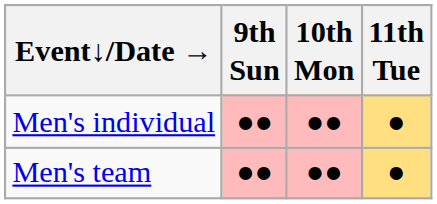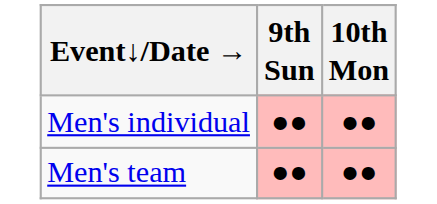- column: 11th Tue | ● | ●
